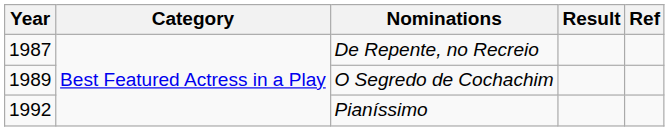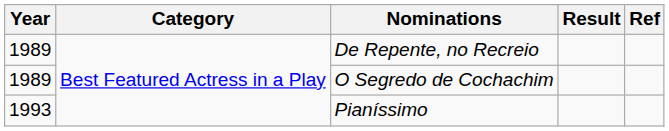De Repente, no Recreio | Year: 1987 -> 1989
Pianíssimo | Year: 1992 -> 1993
